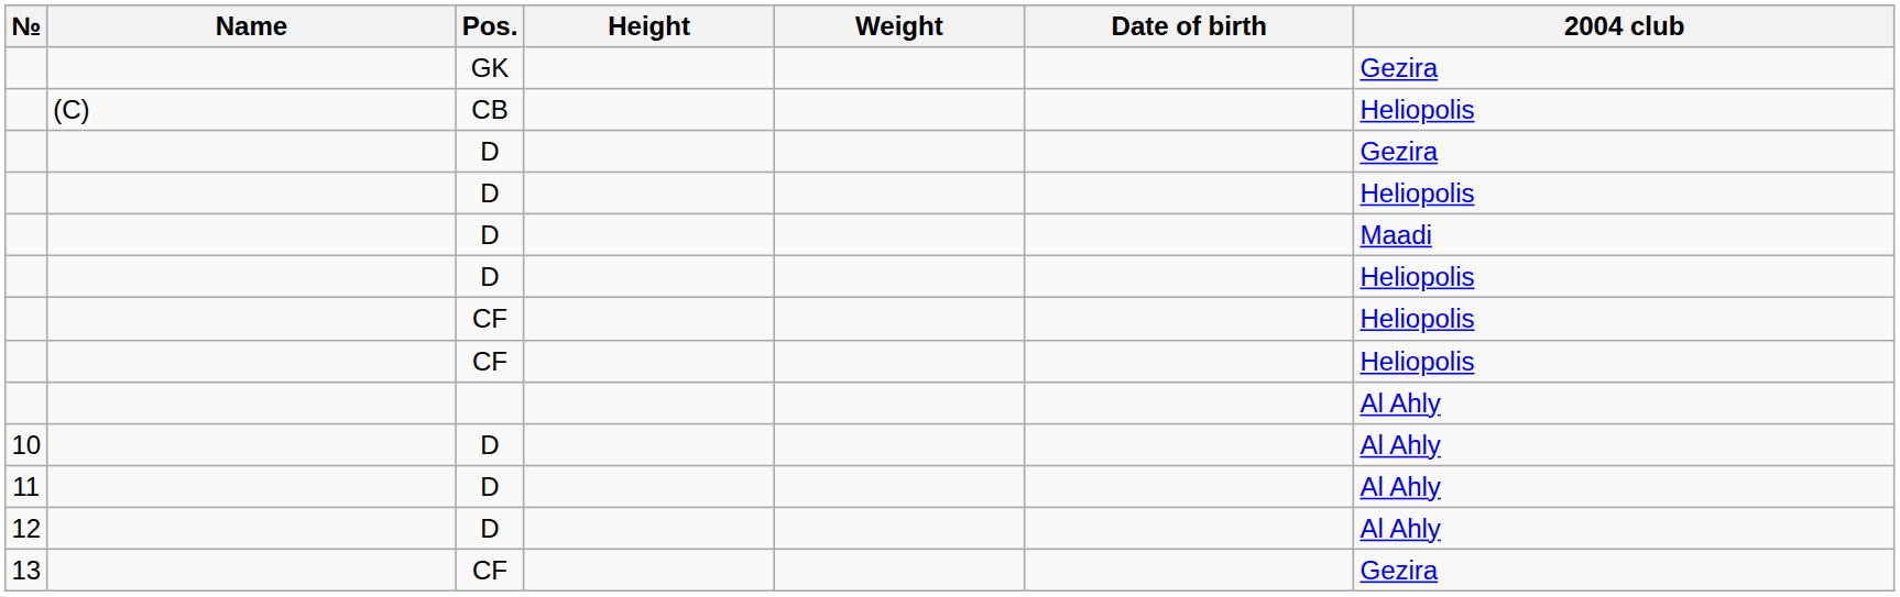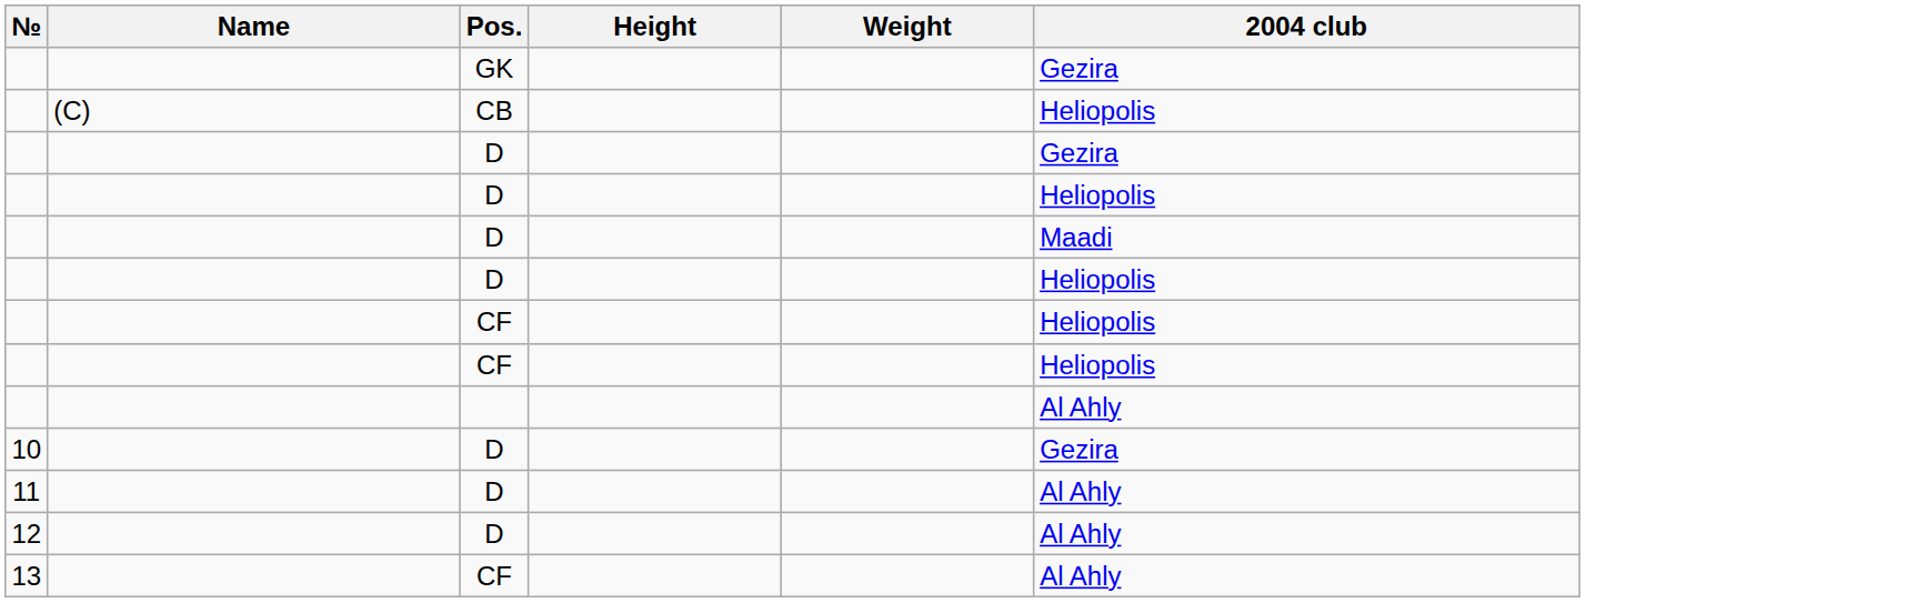- column: Date of birth
10 | 2004 club: Al Ahly -> Gezira
13 | 2004 club: Gezira -> Al Ahly
